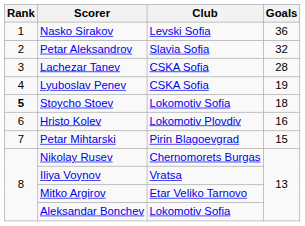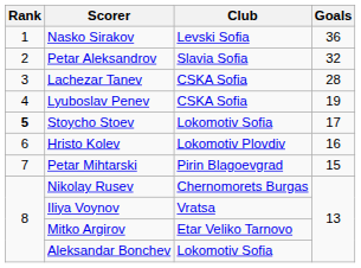Stoycho Stoev | Goals: 18 -> 17
